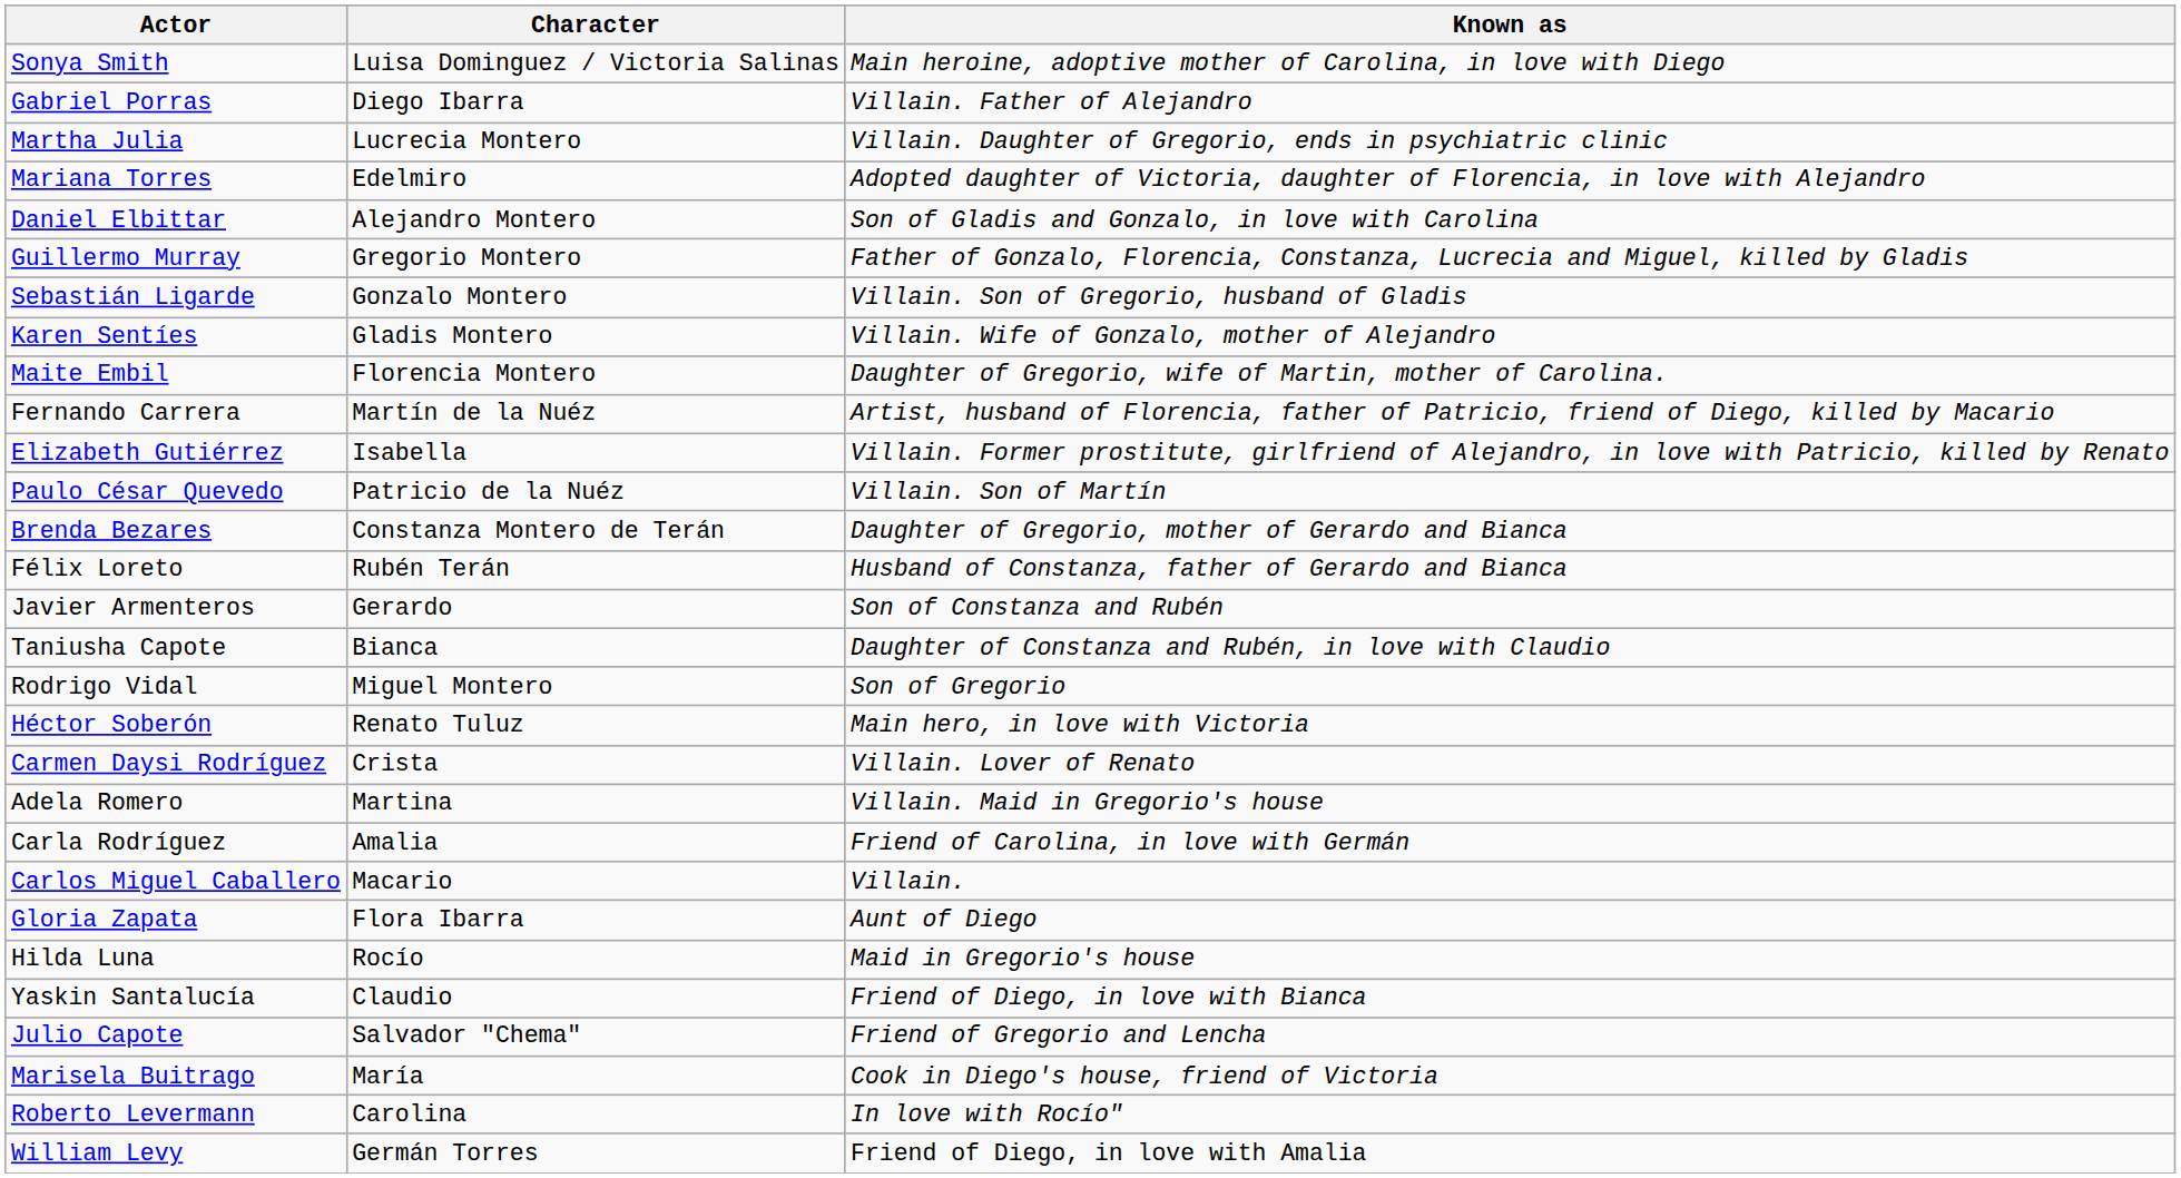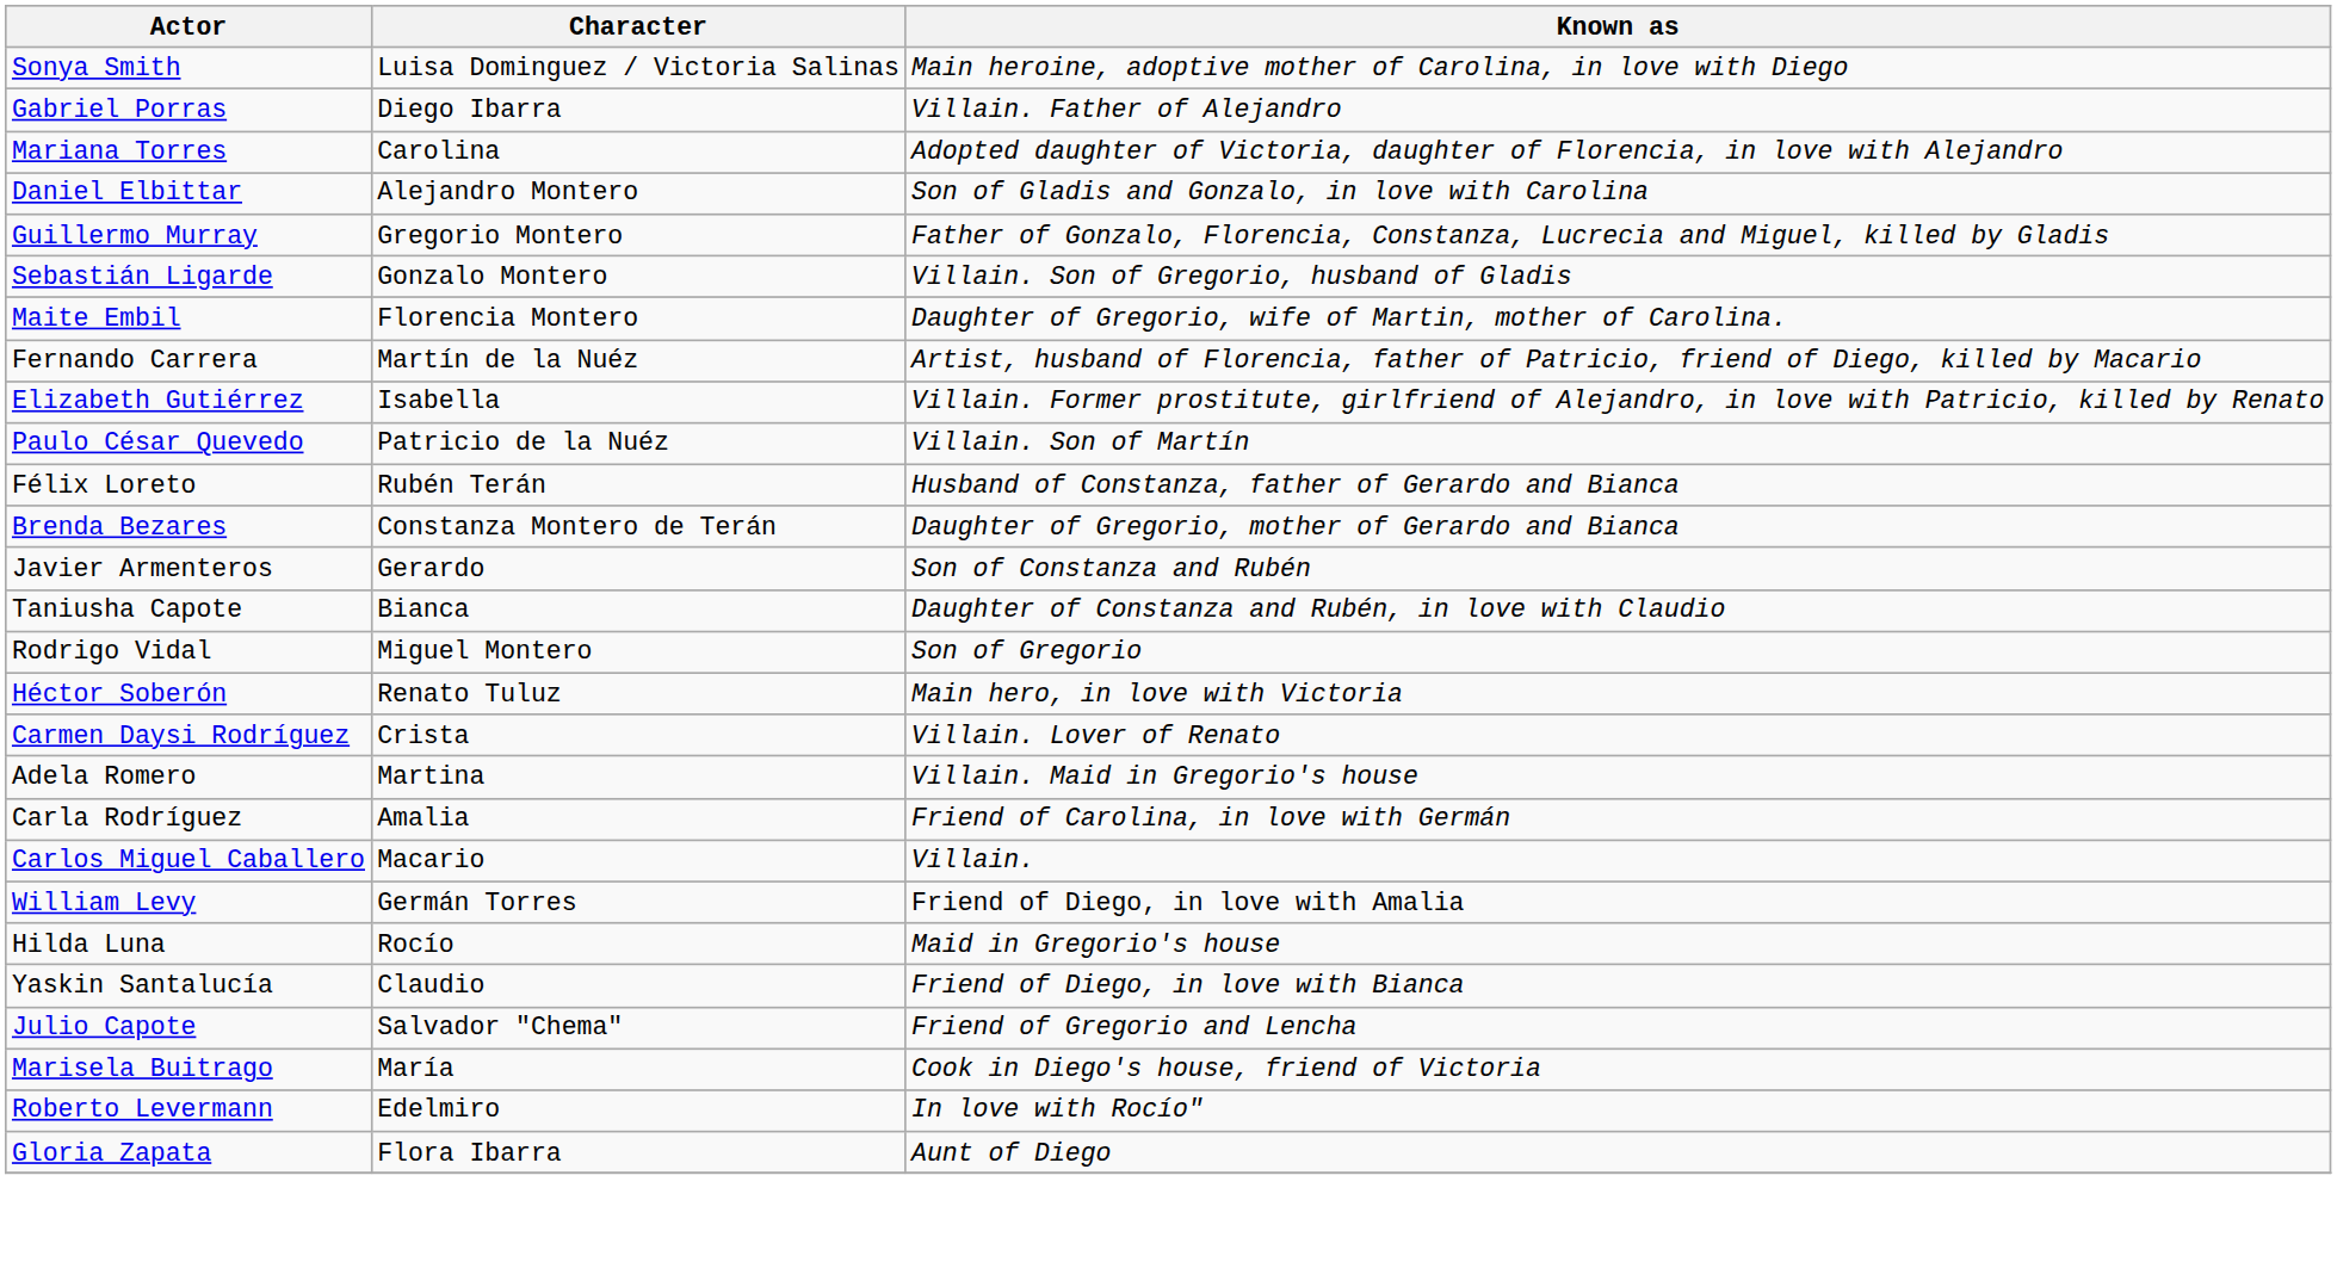- row: Martha Julia | Lucrecia Montero | Villain. Daughter of Gregorio, ends in psychiatric clinic
Mariana Torres | Character: Edelmiro -> Carolina
- row: Karen Sentíes | Gladis Montero | Villain. Wife of Gonzalo, mother of Alejandro
rows swapped: Brenda Bezares <-> Félix Loreto
rows swapped: Gloria Zapata <-> William Levy
Roberto Levermann | Character: Carolina -> Edelmiro
